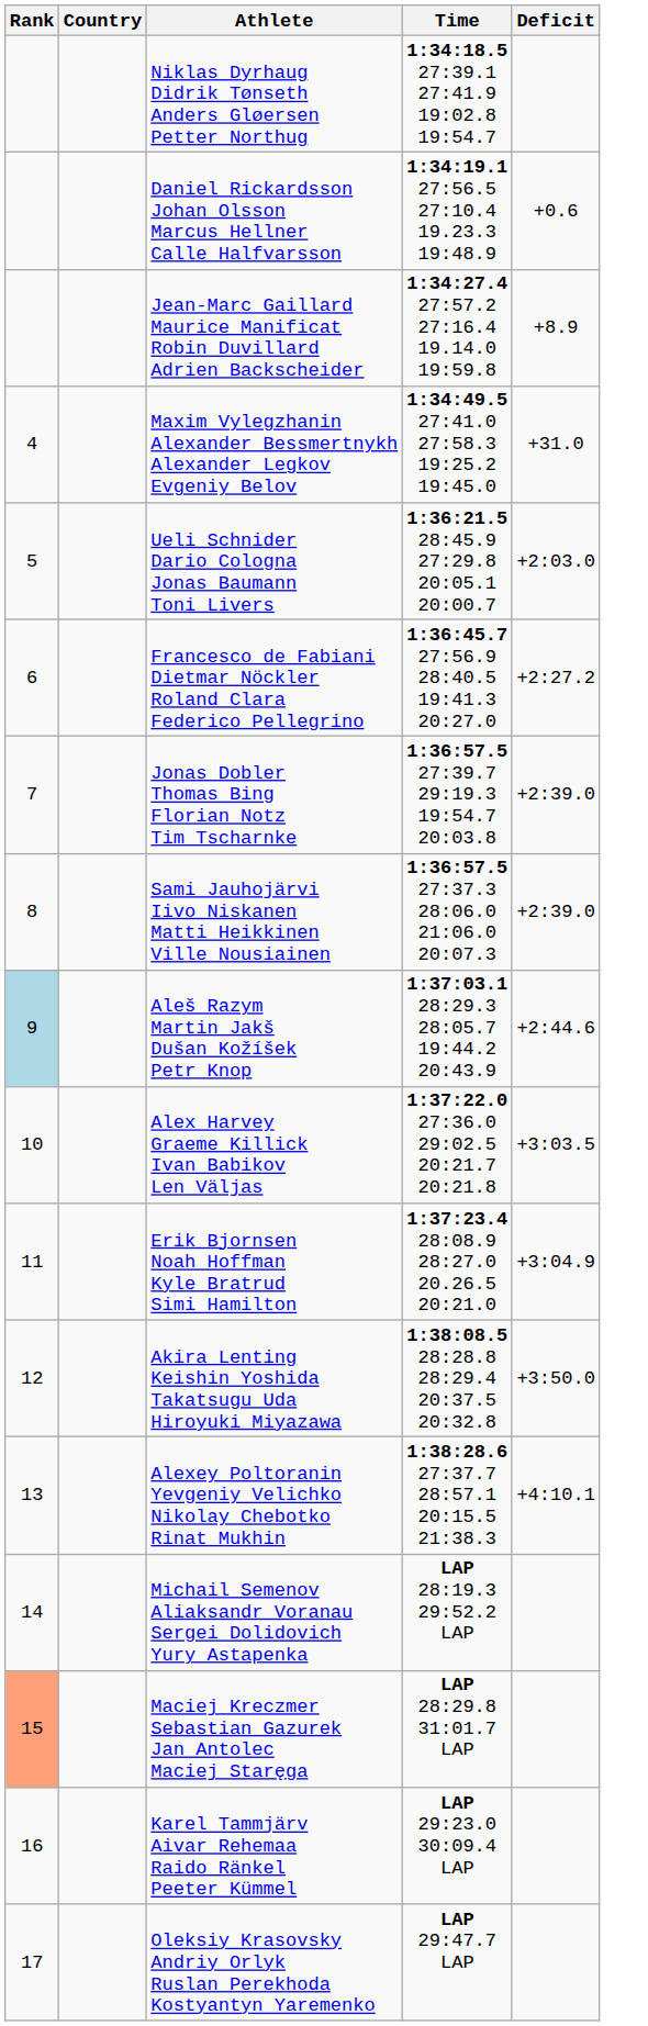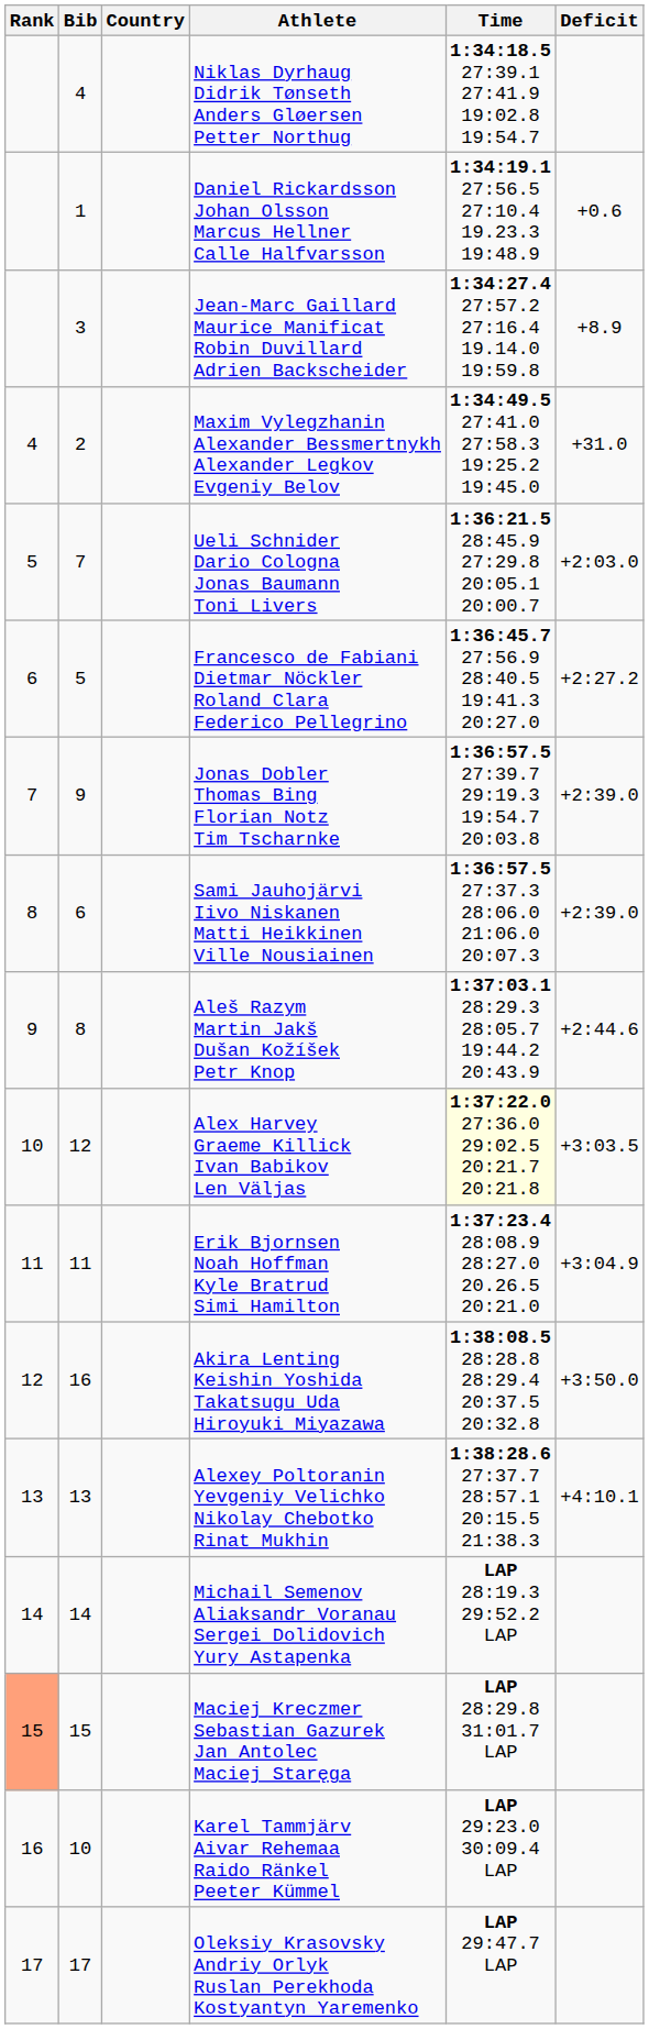+ column: Bib | 4 | 1 | 3 | 2 | 7 | 5 | 9 | 6 | 8 | 12 | 11 | 16 | 13 | 14 | 15 | 10 | 17
Aleš Razym Martin Jakš Dušan Kožíšek Petr Knop | Rank: lightblue background -> no background
Alex Harvey Graeme Killick Ivan Babikov Len Väljas | Time: no background -> lightyellow background
